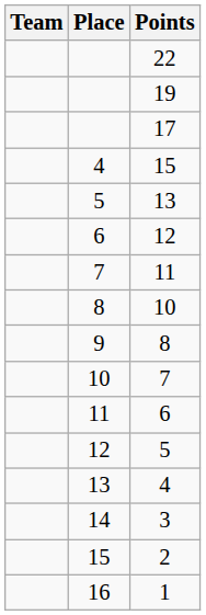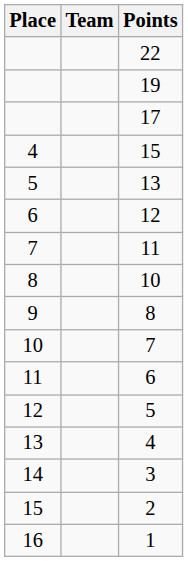columns swapped: Place <-> Team
